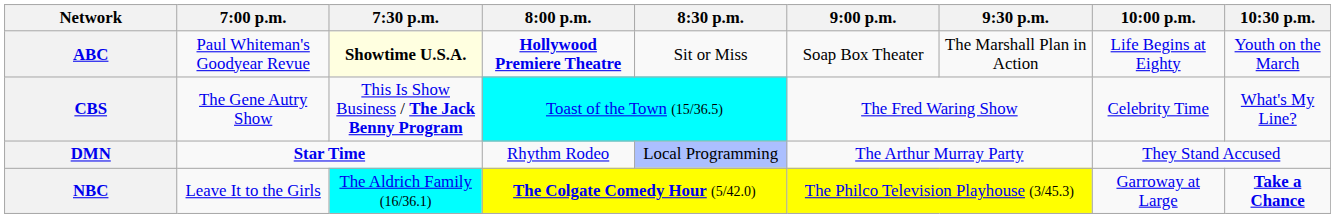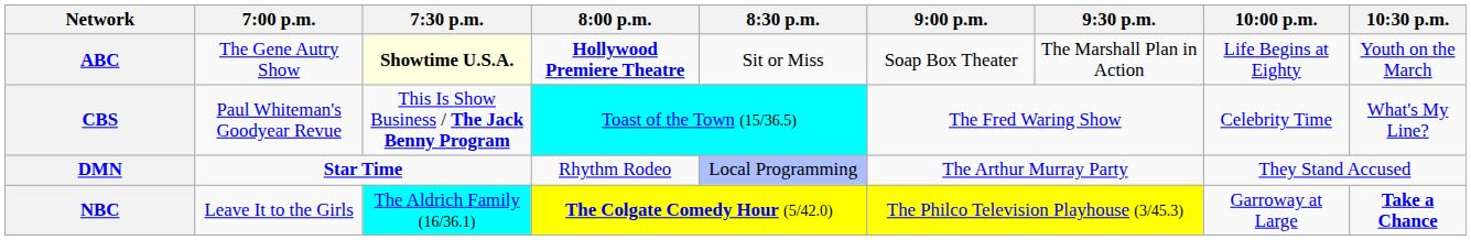ABC | 7:00 p.m.: Paul Whiteman's Goodyear Revue -> The Gene Autry Show
CBS | 7:00 p.m.: The Gene Autry Show -> Paul Whiteman's Goodyear Revue
